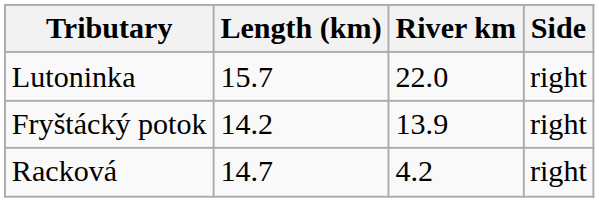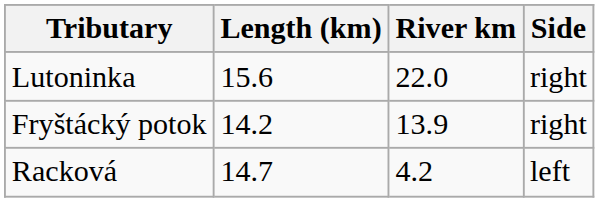Lutoninka | Length (km): 15.7 -> 15.6
Racková | Side: right -> left
